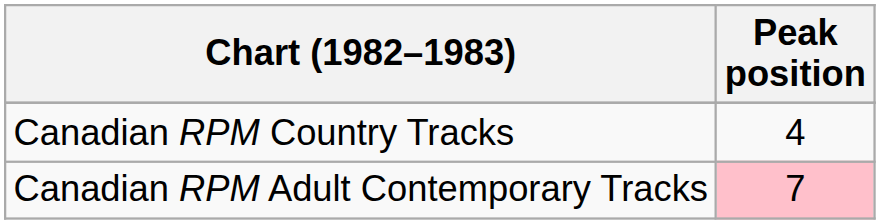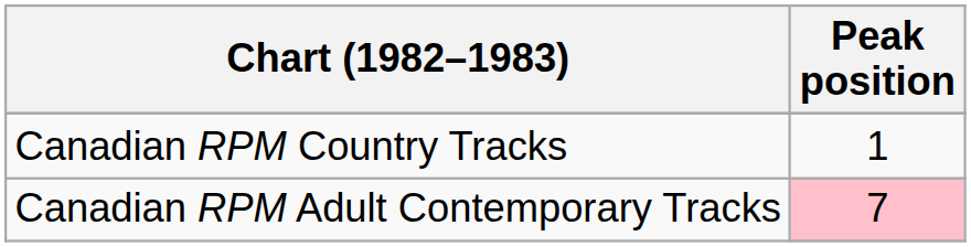Canadian RPM Country Tracks | Peak position: 4 -> 1
